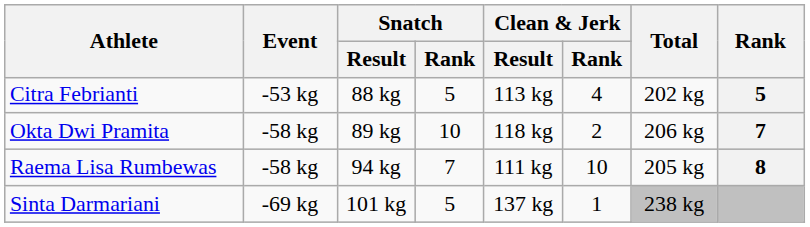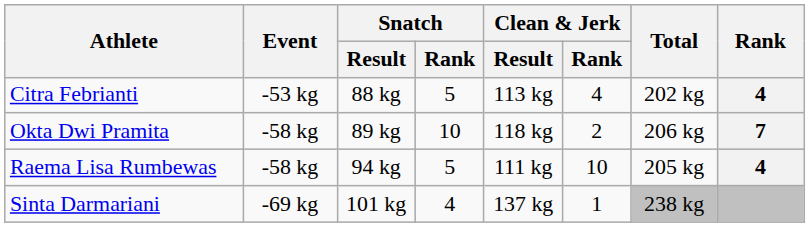Citra Febrianti | Rank: 5 -> 4
Raema Lisa Rumbewas | Snatch / Rank: 7 -> 5
Raema Lisa Rumbewas | Rank: 8 -> 4
Sinta Darmariani | Snatch / Rank: 5 -> 4
